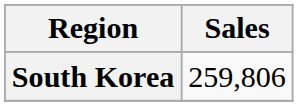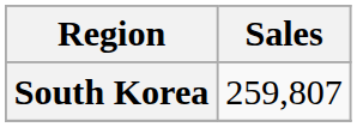South Korea | Sales: 259,806 -> 259,807
